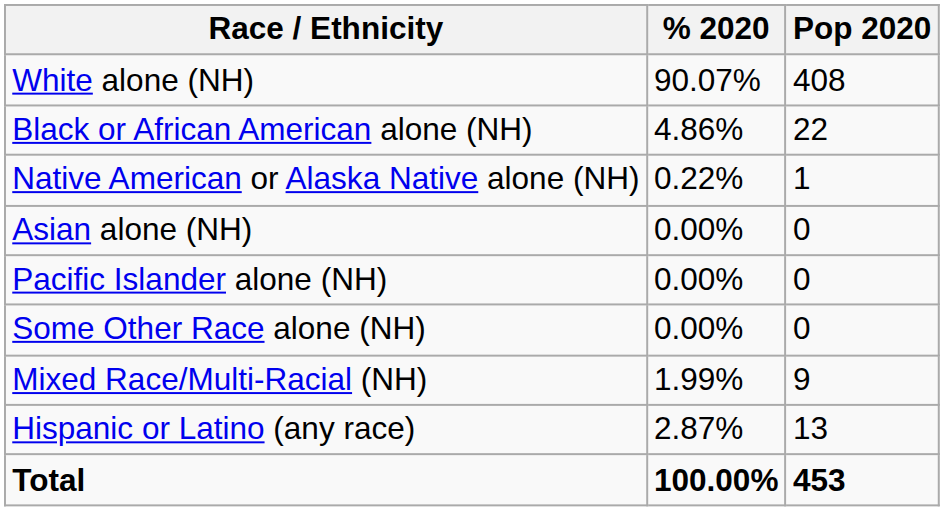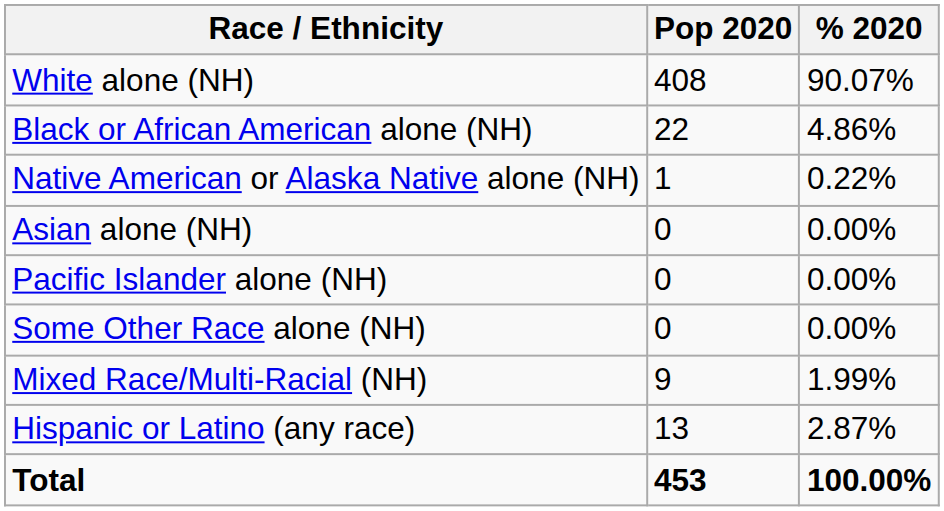columns swapped: Pop 2020 <-> % 2020
